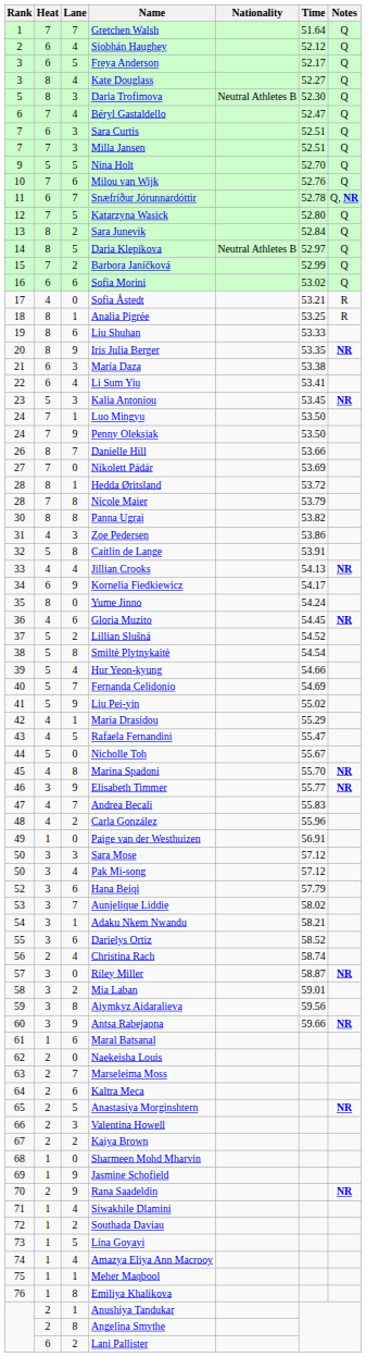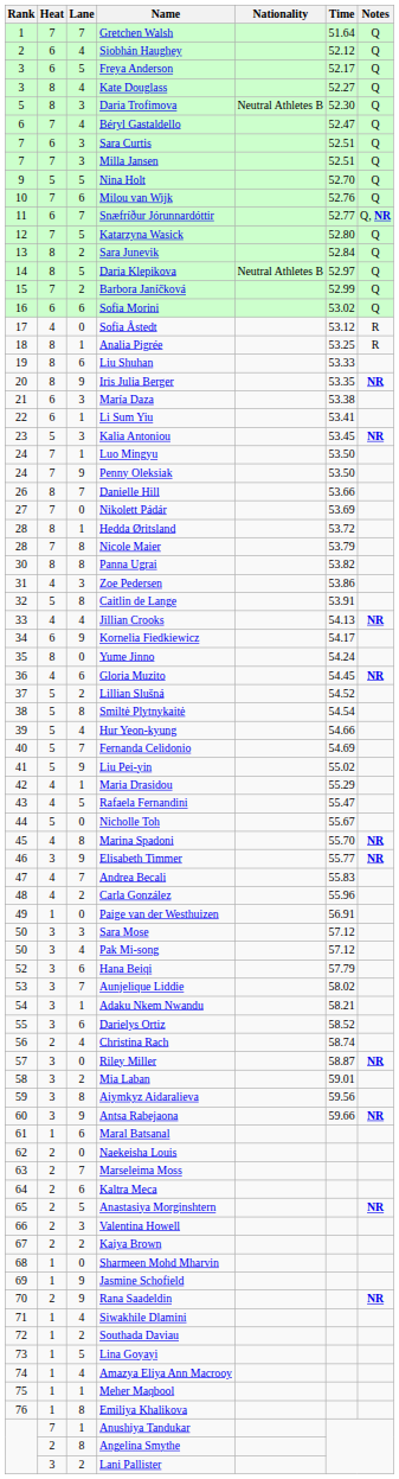Snæfríður Jórunnardóttir | Time: 52.78 -> 52.77
Sofia Åstedt | Time: 53.21 -> 53.12
Li Sum Yiu | Lane: 4 -> 1
Anushiya Tandukar | Heat: 2 -> 7
Lani Pallister | Heat: 6 -> 3
